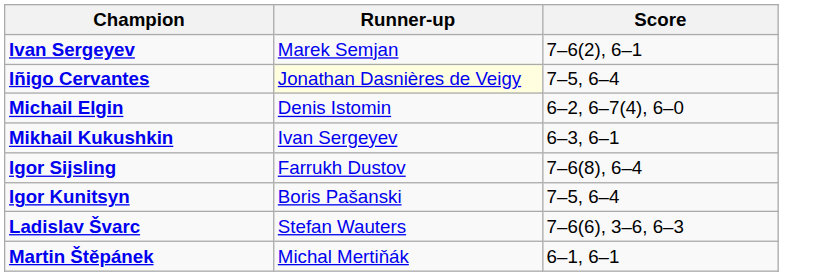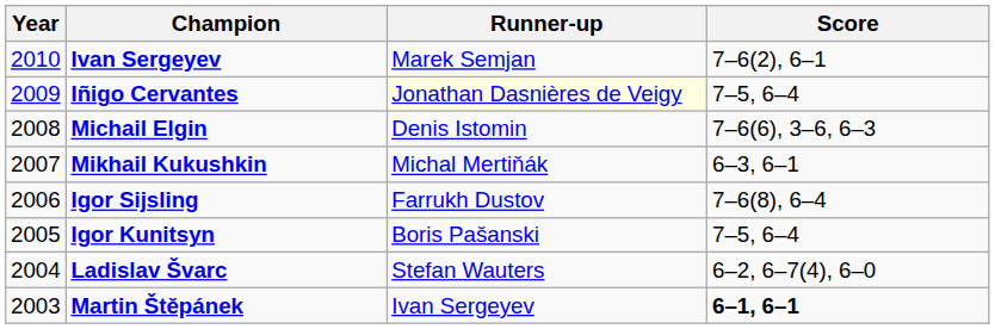+ column: Year | 2010 | 2009 | 2008 | 2007 | 2006 | 2005 | 2004 | 2003
Michail Elgin | Score: 6–2, 6–7(4), 6–0 -> 7–6(6), 3–6, 6–3
Mikhail Kukushkin | Runner-up: Ivan Sergeyev -> Michal Mertiňák
Ladislav Švarc | Score: 7–6(6), 3–6, 6–3 -> 6–2, 6–7(4), 6–0
Martin Štěpánek | Runner-up: Michal Mertiňák -> Ivan Sergeyev
Martin Štěpánek | Score: normal -> bold
